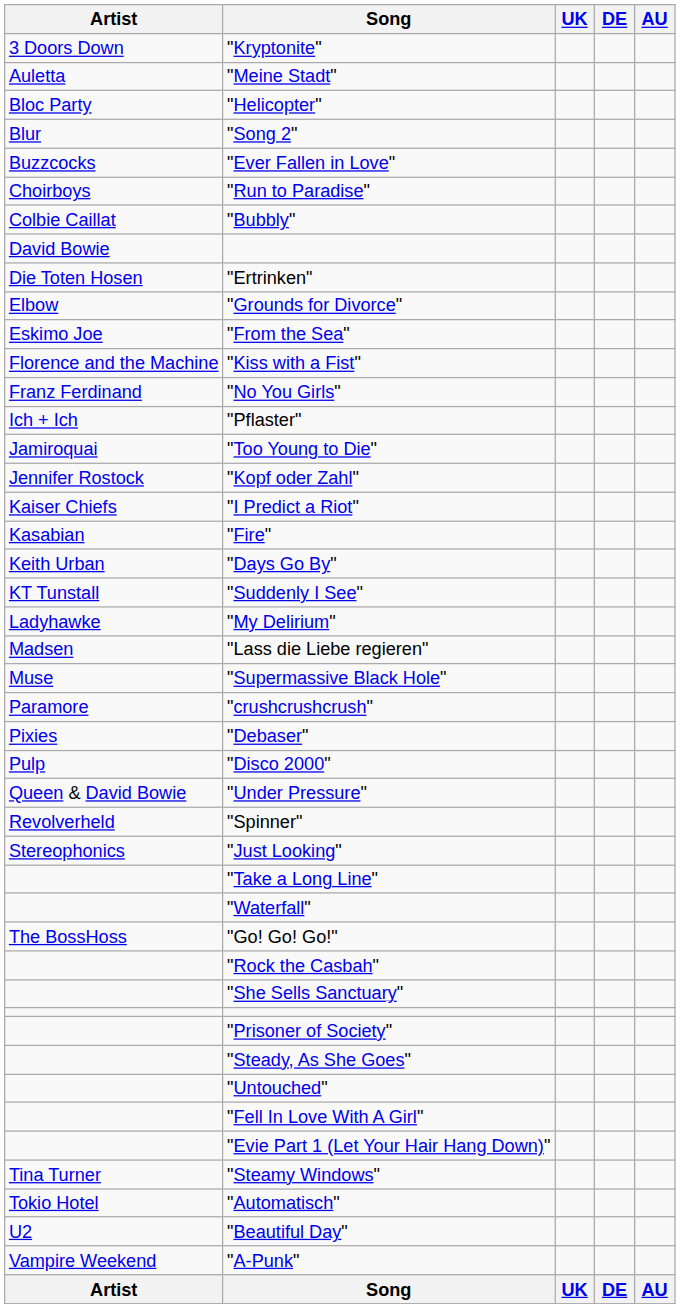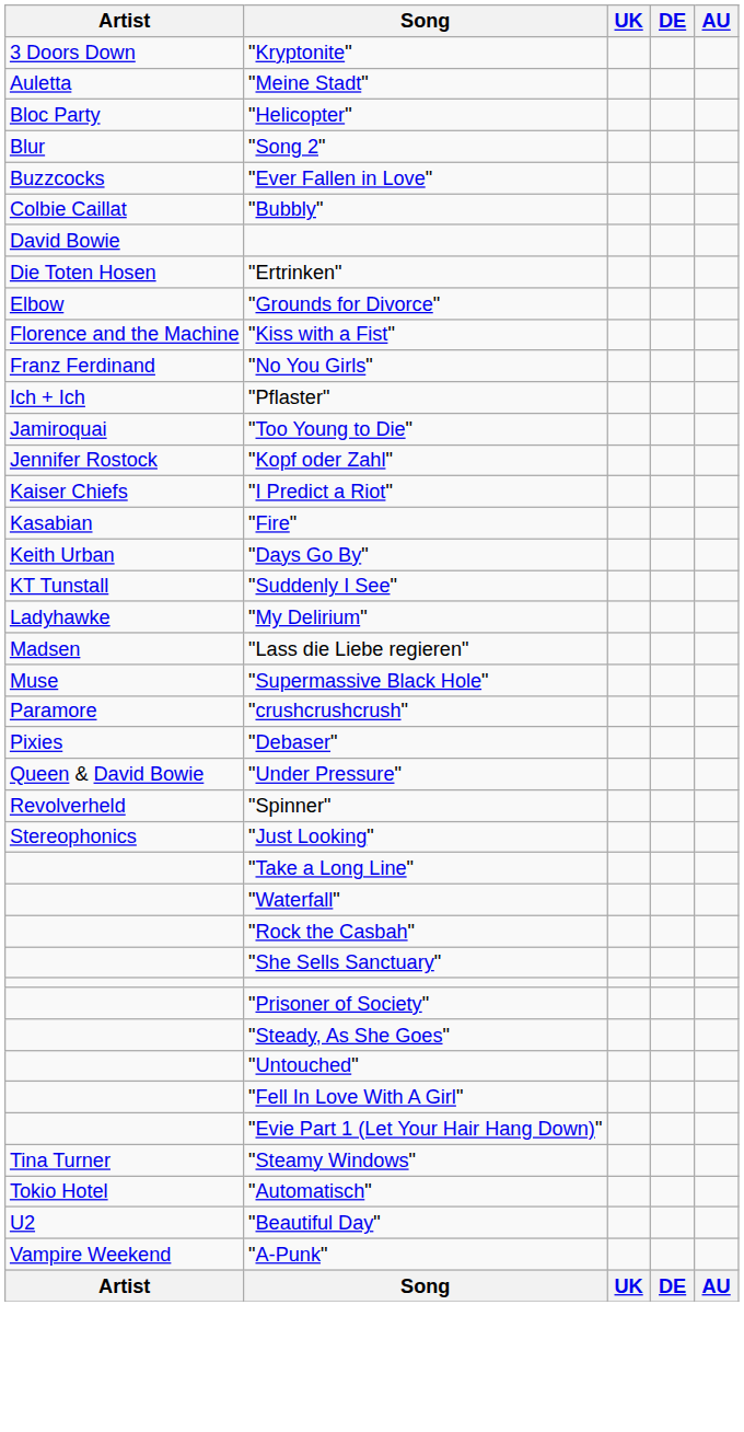- row: Choirboys | "Run to Paradise"
- row: Eskimo Joe | "From the Sea"
- row: Pulp | "Disco 2000"
- row: The BossHoss | "Go! Go! Go!"
